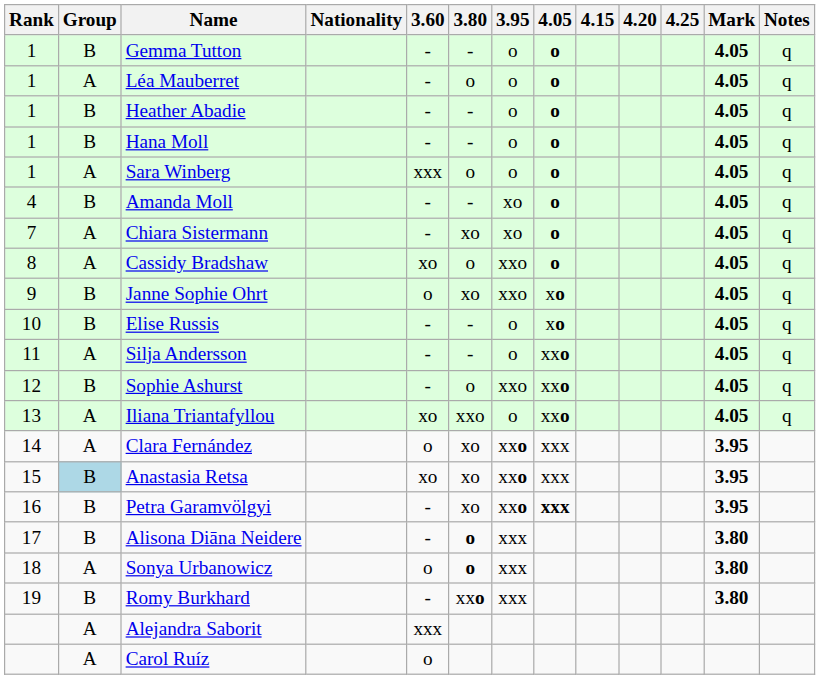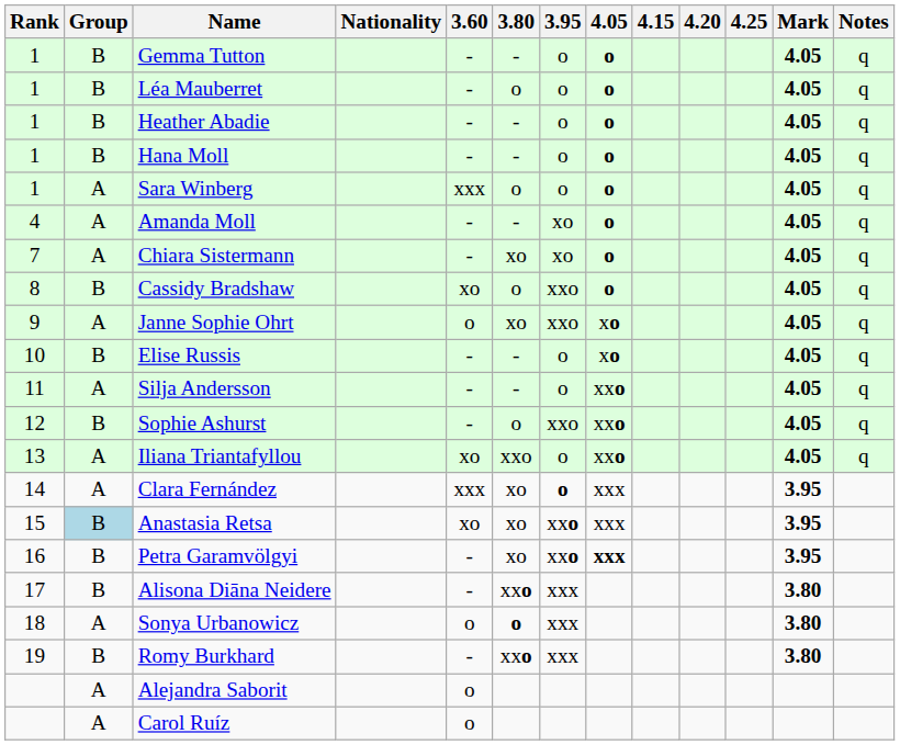Léa Mauberret | Group: A -> B
Amanda Moll | Group: B -> A
Cassidy Bradshaw | Group: A -> B
Janne Sophie Ohrt | Group: B -> A
Clara Fernández | 3.60: o -> xxx
Clara Fernández | 3.95: xxo -> o
Alisona Diāna Neidere | 3.80: o -> xxo
Alejandra Saborit | 3.60: xxx -> o
